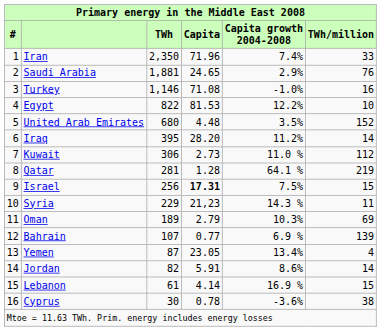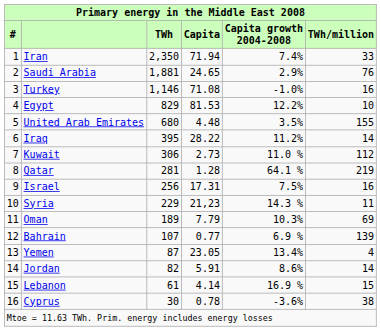Iran | Capita: 71.96 -> 71.94
Egypt | TWh: 822 -> 829
United Arab Emirates | TWh/million: 152 -> 155
Iraq | Capita: 28.20 -> 28.22
Israel | Capita: bold -> normal
Israel | TWh/million: 15 -> 16
Oman | Capita: 2.79 -> 7.79
